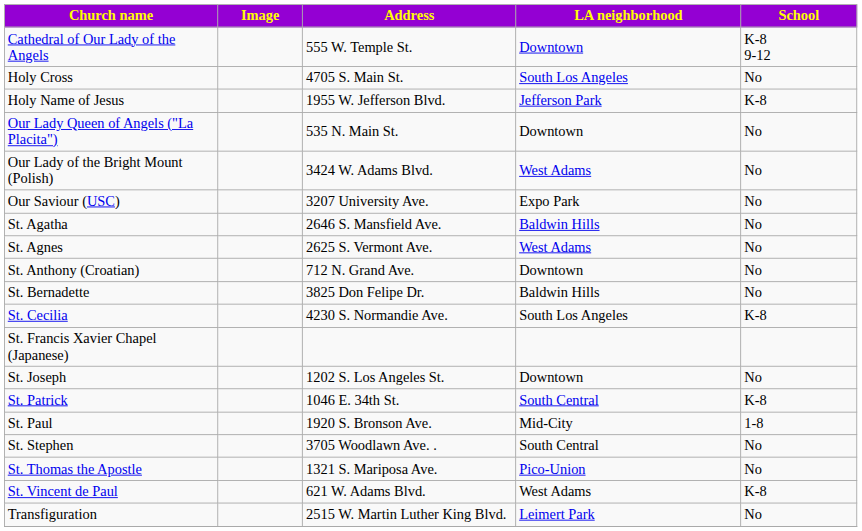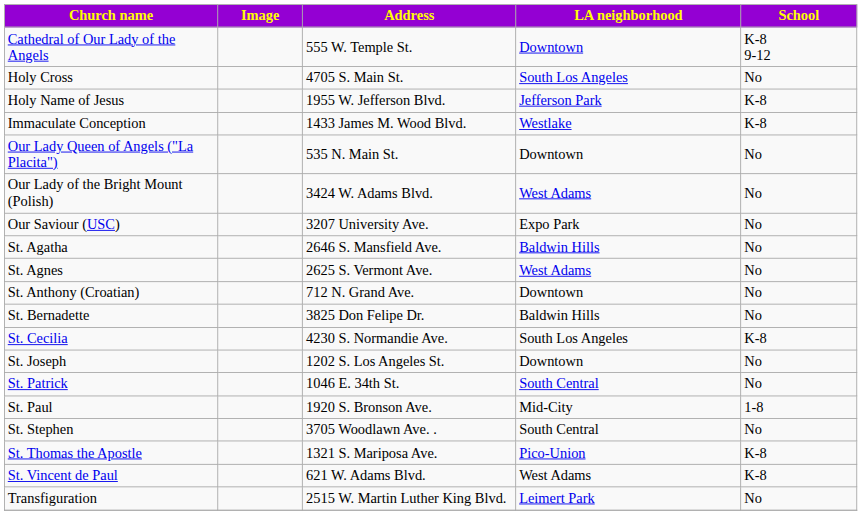+ row: Immaculate Conception | 1433 James M. Wood Blvd. | Westlake | K-8
- row: St. Francis Xavier Chapel (Japanese)
St. Patrick | School: K-8 -> No
St. Thomas the Apostle | School: No -> K-8
